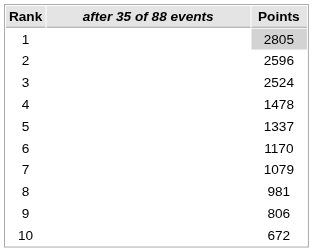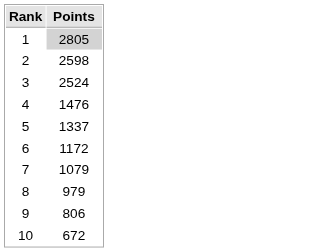- column: after 35 of 88 events
2 | Points: 2596 -> 2598
4 | Points: 1478 -> 1476
6 | Points: 1170 -> 1172
8 | Points: 981 -> 979
